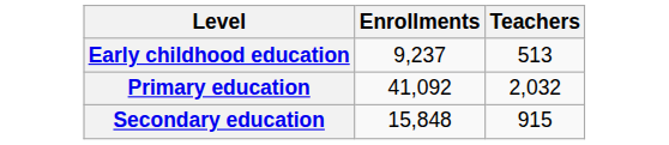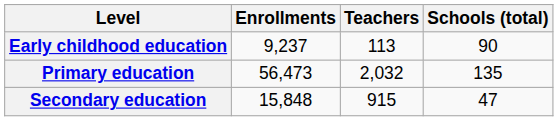+ column: Schools (total) | 90 | 135 | 47
Early childhood education | Teachers: 513 -> 113
Primary education | Enrollments: 41,092 -> 56,473
